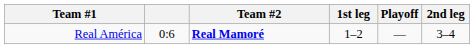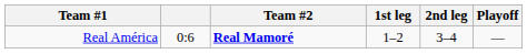columns swapped: 2nd leg <-> Playoff
